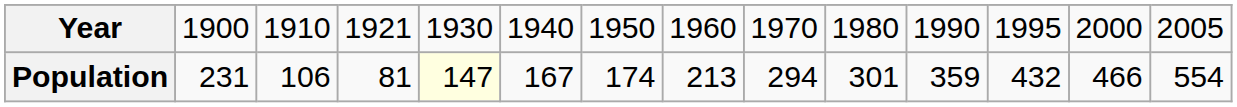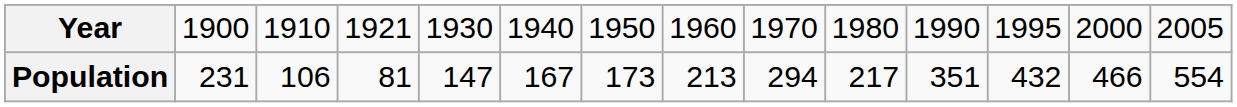Population | column 5: lightyellow background -> no background
Population | column 7: 174 -> 173
Population | column 10: 301 -> 217
Population | column 11: 359 -> 351
